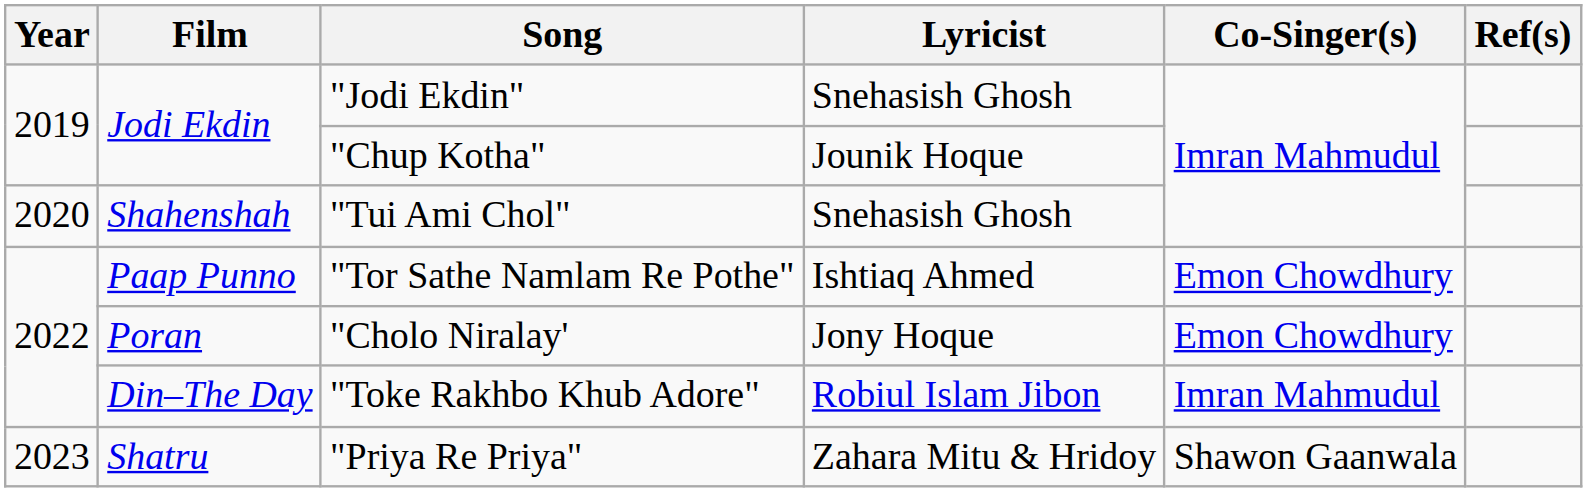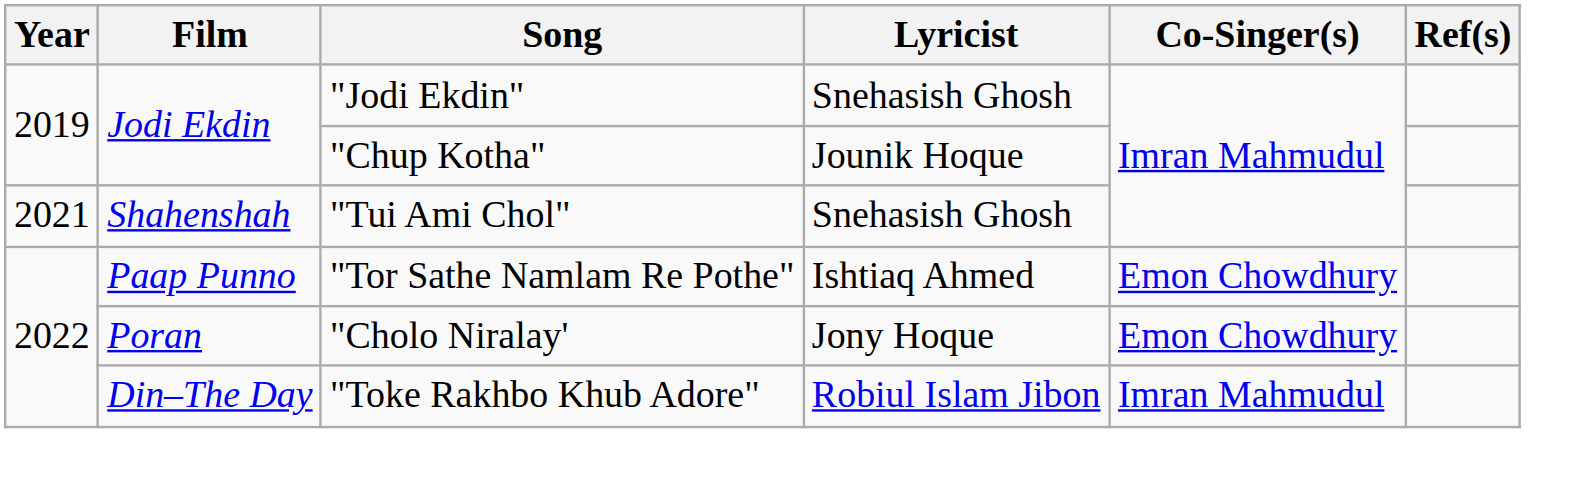"Tui Ami Chol" | Year: 2020 -> 2021
- row: 2023 | Shatru | "Priya Re Priya" | Zahara Mitu & Hridoy | Shawon Gaanwala
